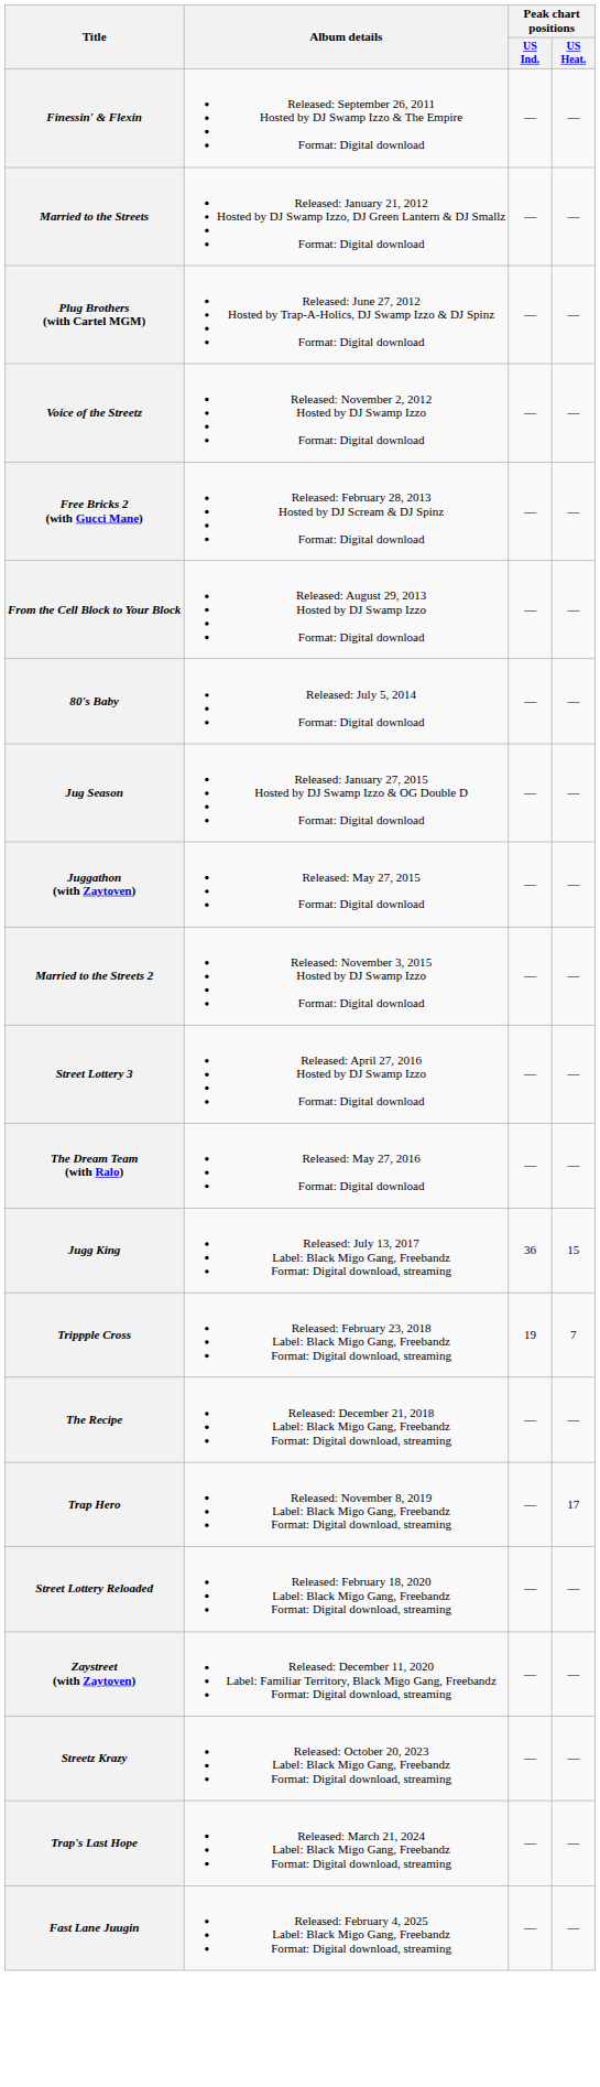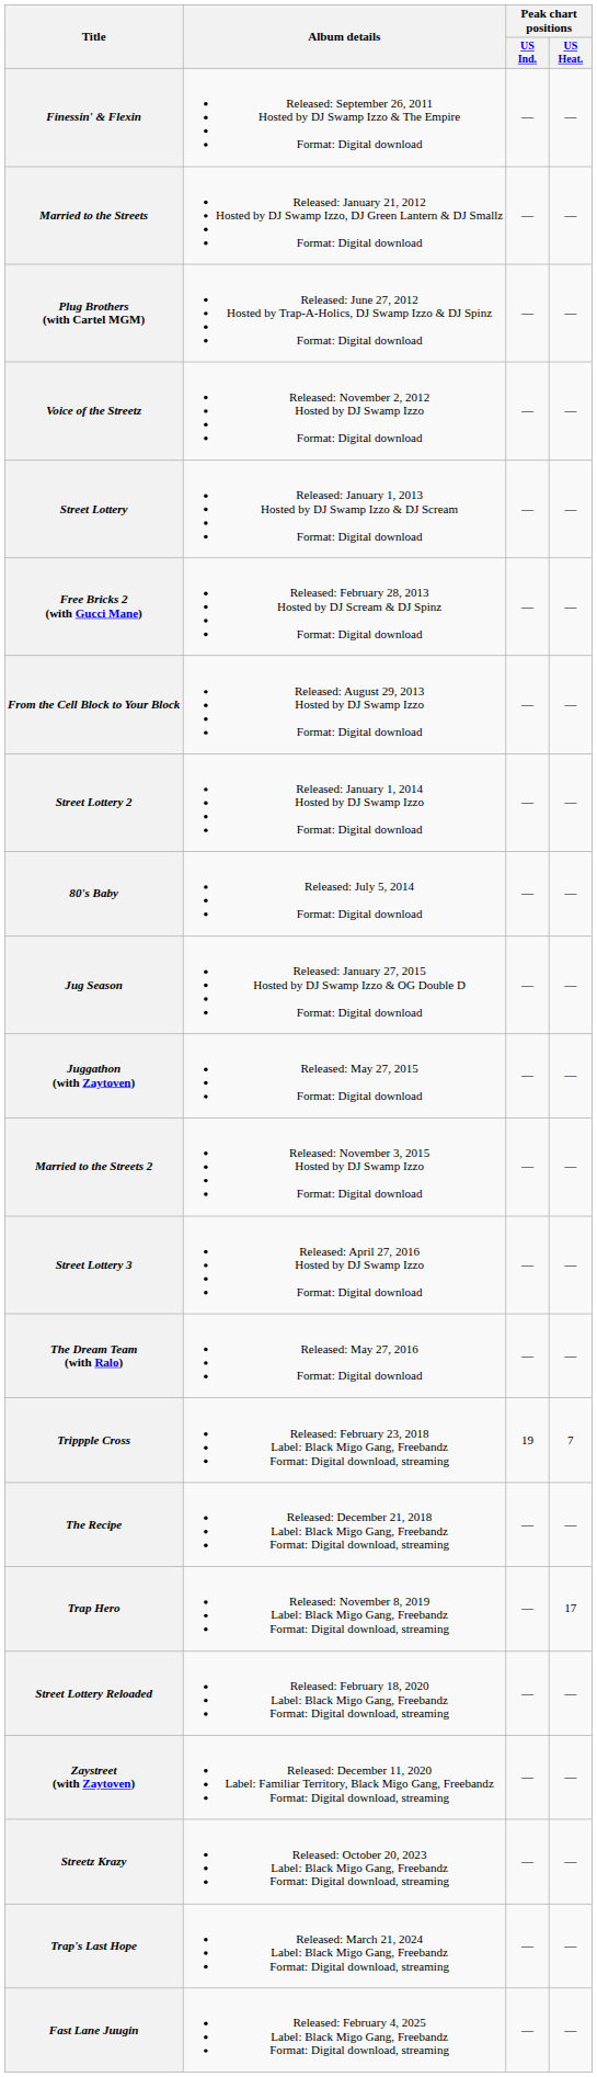+ row: Street Lottery | Released: January 1, 2013 Hosted by DJ Swamp Izzo & DJ Scream Format: Digital download | — | —
+ row: Street Lottery 2 | Released: January 1, 2014 Hosted by DJ Swamp Izzo Format: Digital download | — | —
- row: Jugg King | Released: July 13, 2017 Label: Black Migo Gang, Freebandz Format: Digital download, streaming | 36 | 15
